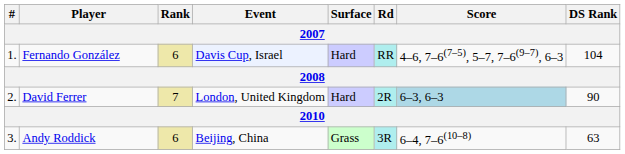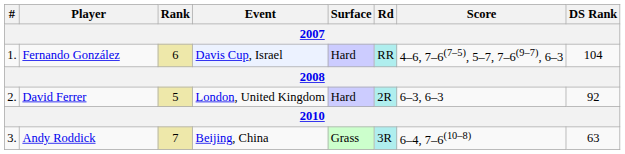David Ferrer | Rank: 7 -> 5
David Ferrer | Score: lightblue background -> no background
David Ferrer | DS Rank: 90 -> 92
Andy Roddick | Rank: 6 -> 7
